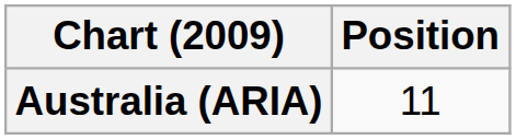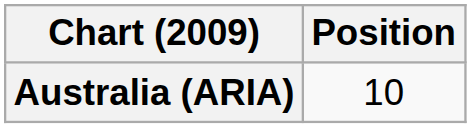Australia (ARIA) | Position: 11 -> 10
